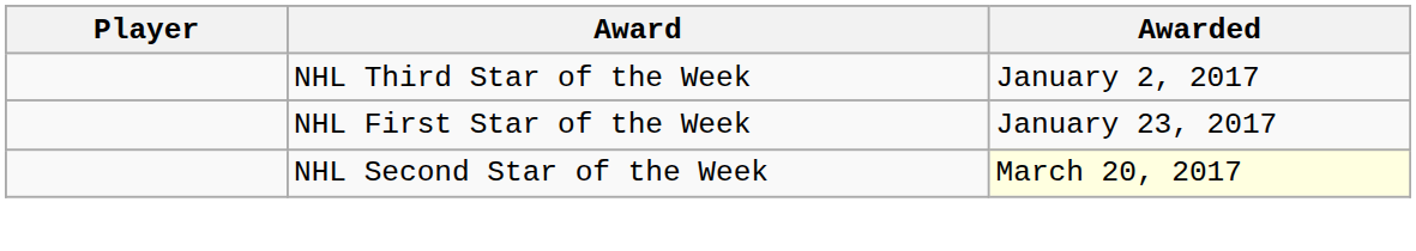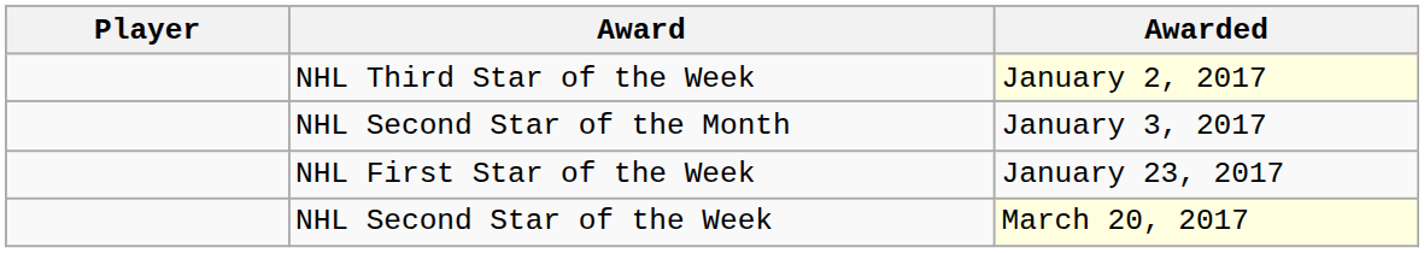NHL Third Star of the Week | Awarded: no background -> lightyellow background
+ row: NHL Second Star of the Month | January 3, 2017
